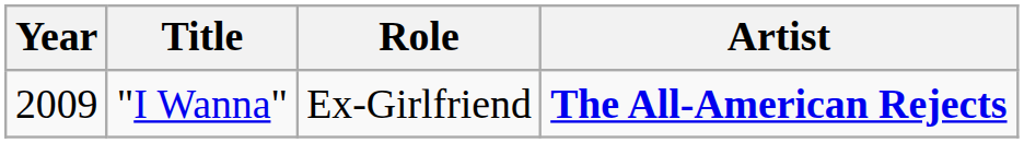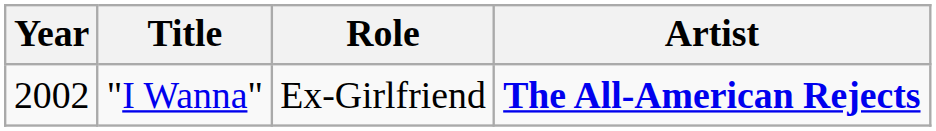"I Wanna" | Year: 2009 -> 2002
